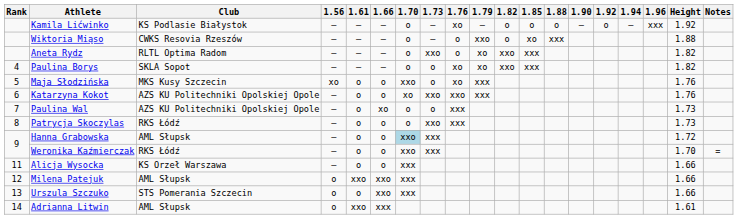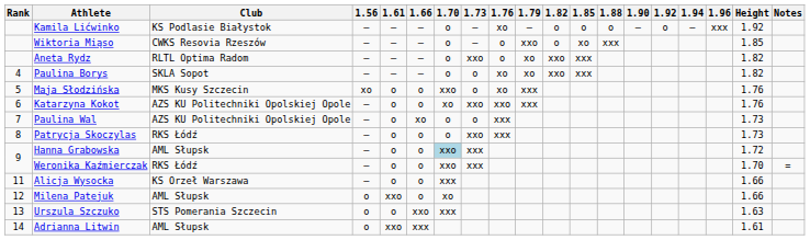Wiktoria Miąso | Height: 1.88 -> 1.85
Milena Patejuk | 1.66: xxo -> o
Milena Patejuk | 1.70: xxx -> xo
Urszula Szczuko | Height: 1.66 -> 1.63
